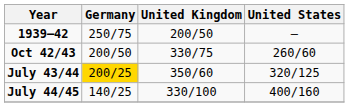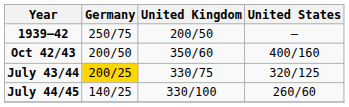Oct 42/43 | United Kingdom: 330/75 -> 350/60
Oct 42/43 | United States: 260/60 -> 400/160
July 43/44 | United Kingdom: 350/60 -> 330/75
July 44/45 | United States: 400/160 -> 260/60
